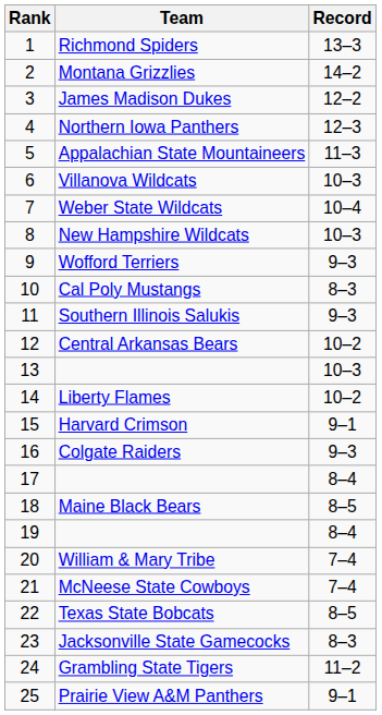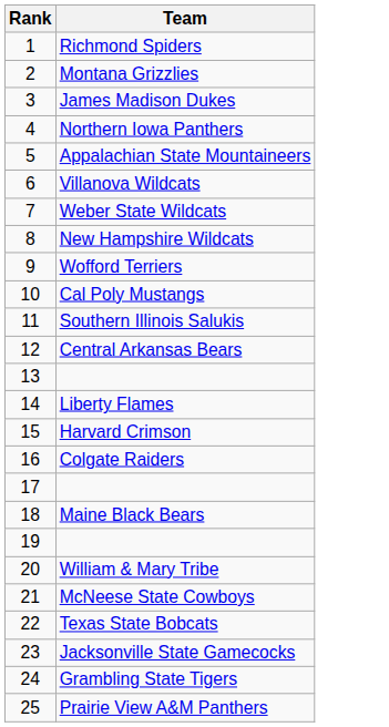- column: Record | 13–3 | 14–2 | 12–2 | 12–3 | 11–3 | 10–3 | 10–4 | 10–3 | 9–3 | 8–3 | 9–3 | 10–2 | 10–3 | 10–2 | 9–1 | 9–3 | 8–4 | 8–5 | 8–4 | 7–4 | 7–4 | 8–5 | 8–3 | 11–2 | 9–1
